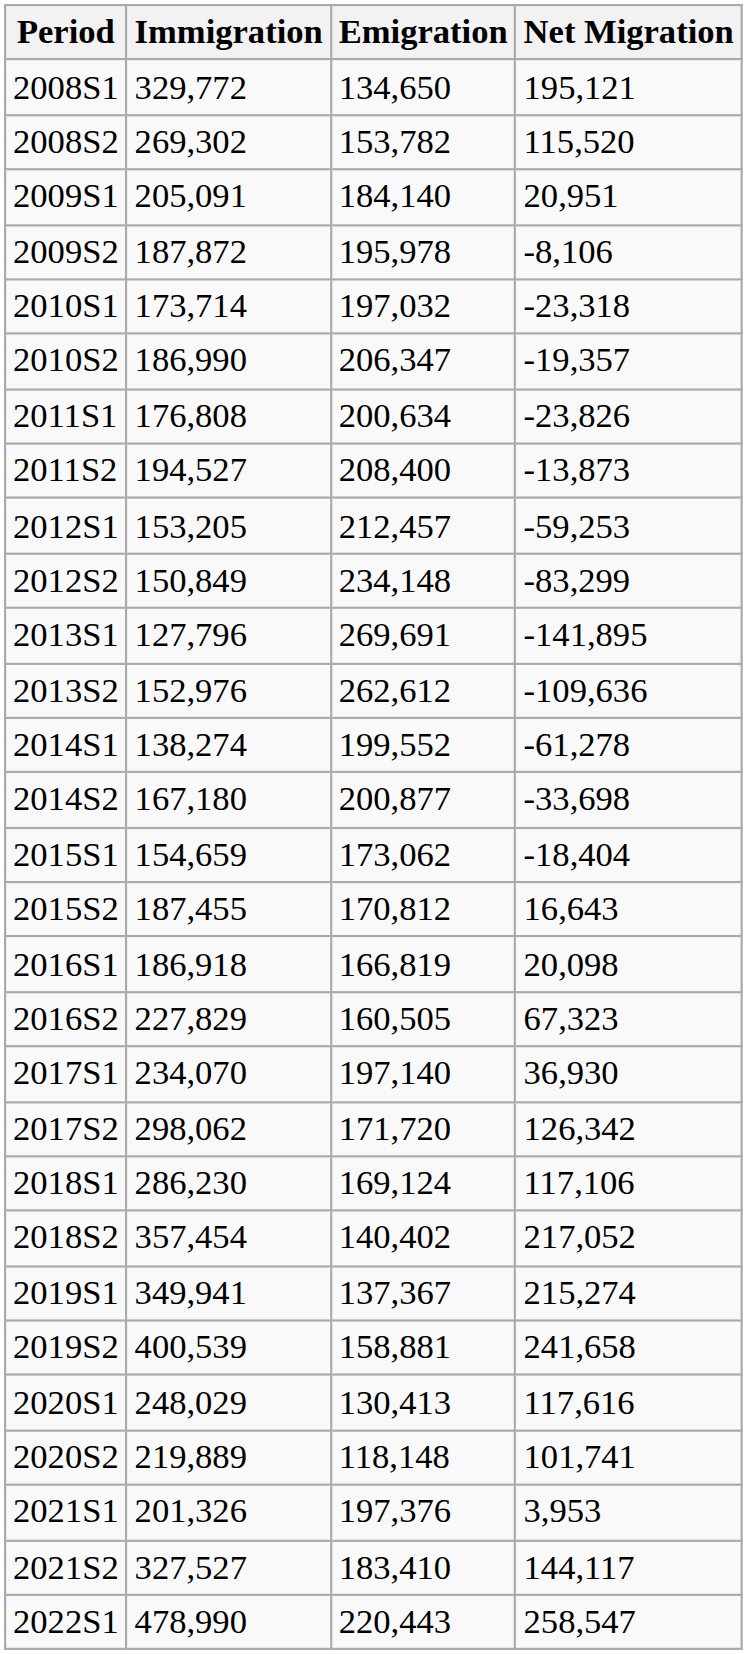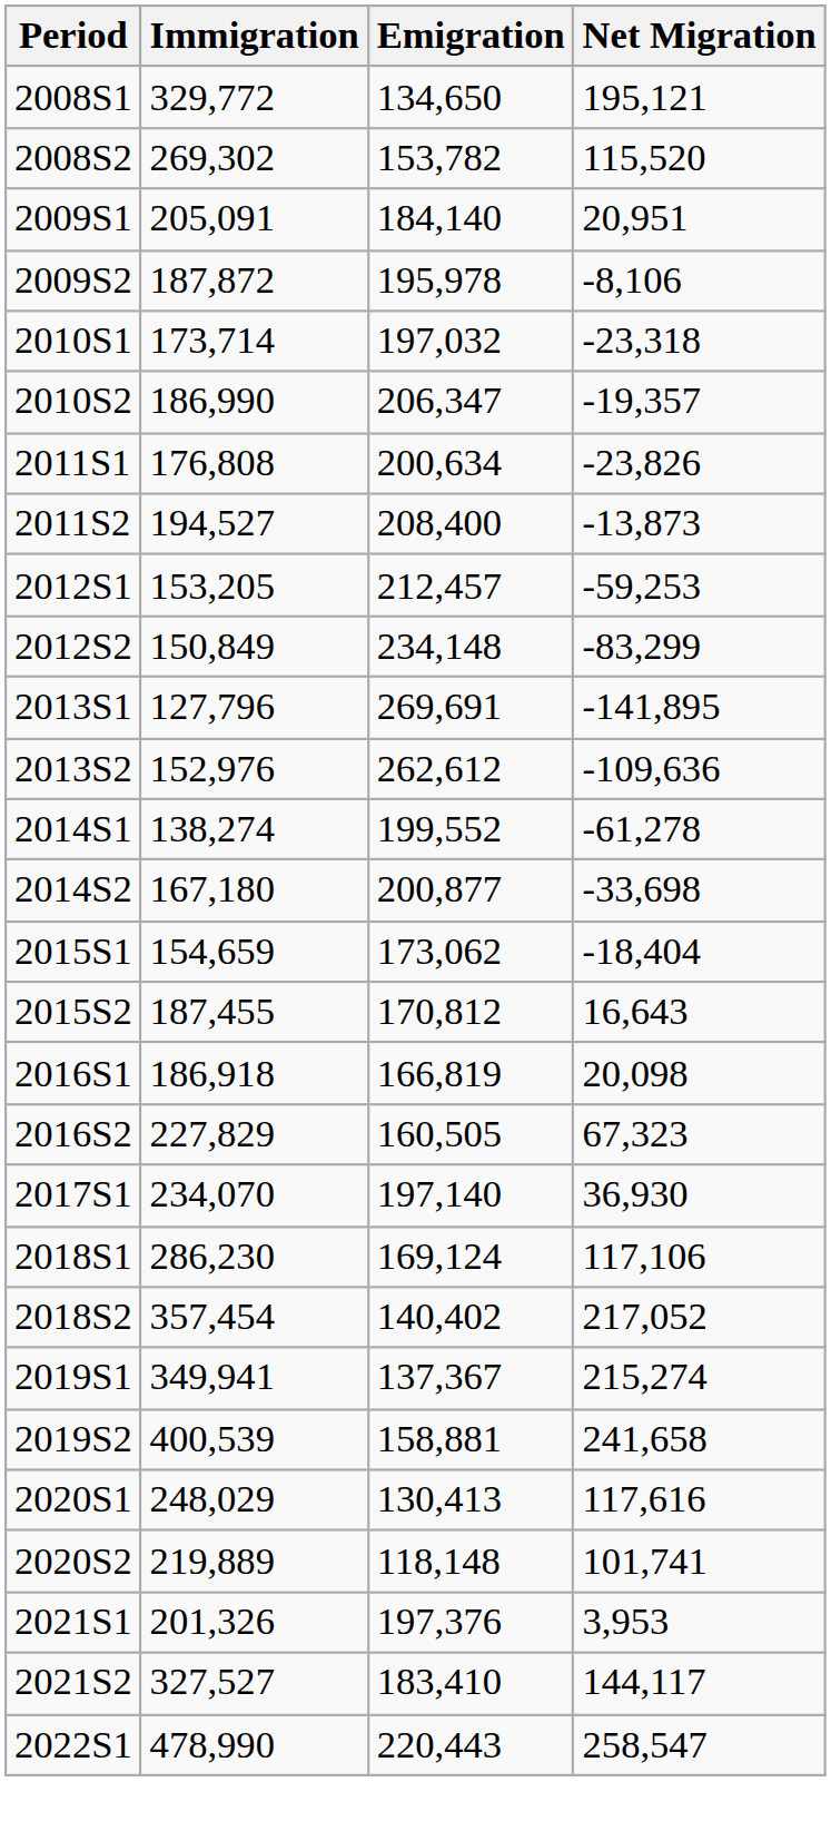- row: 2017S2 | 298,062 | 171,720 | 126,342
